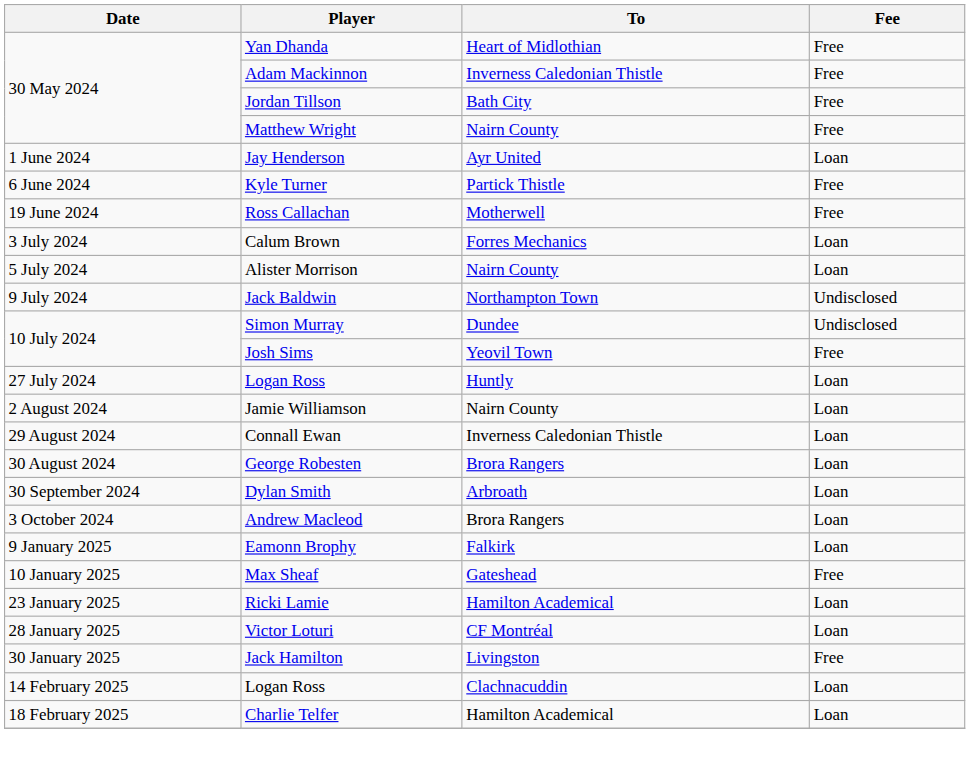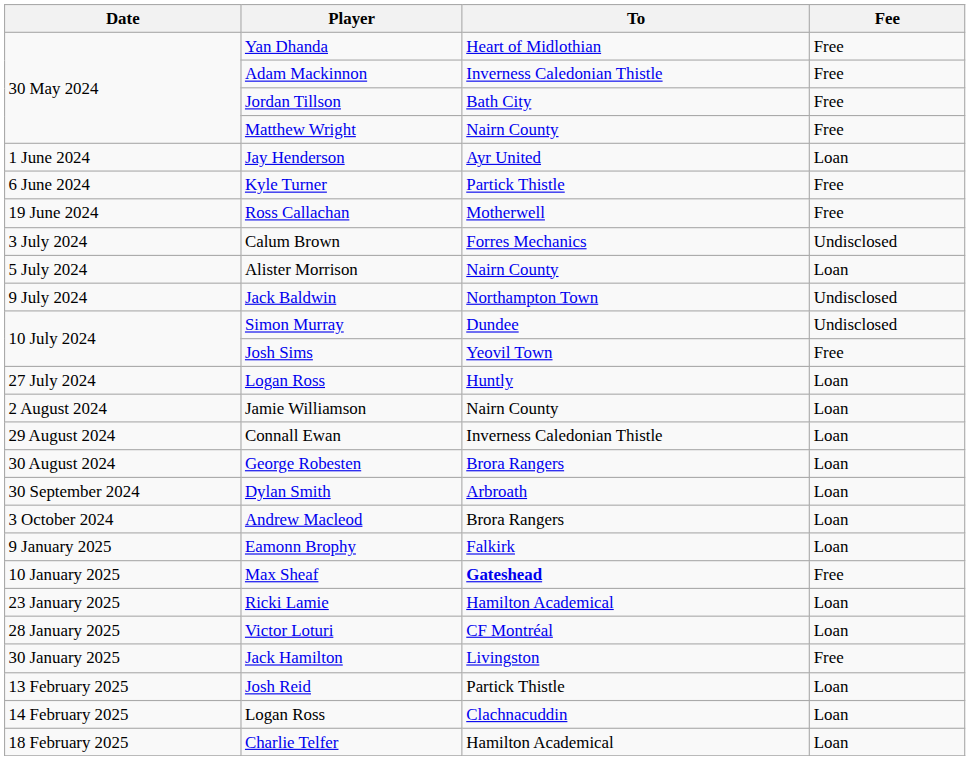Calum Brown | Fee: Loan -> Undisclosed
Max Sheaf | To: normal -> bold
+ row: 13 February 2025 | Josh Reid | Partick Thistle | Loan
